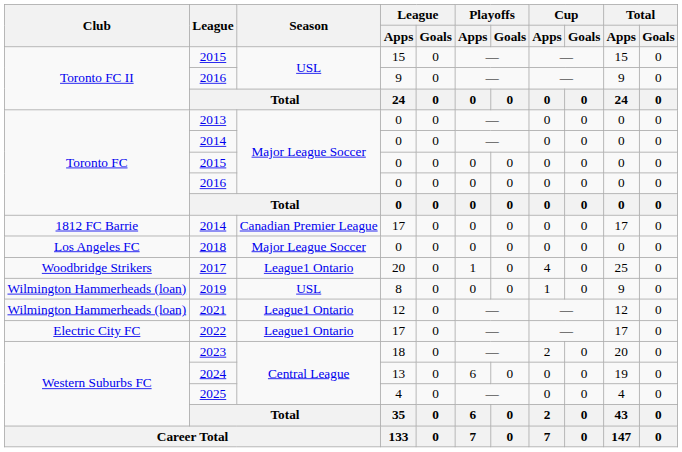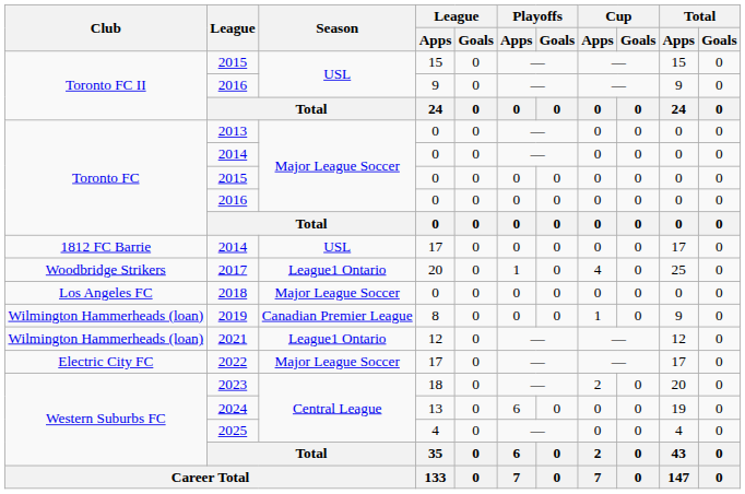2014 / 17 | Season: Canadian Premier League -> USL
rows swapped: 2017 <-> 2018
2019 | Season: USL -> Canadian Premier League
2022 | Season: League1 Ontario -> Major League Soccer
